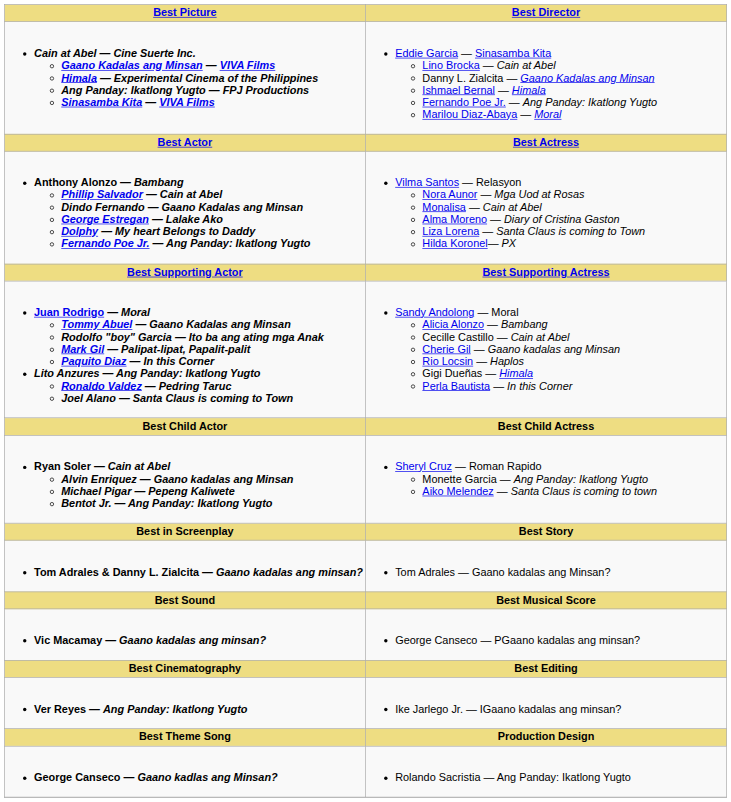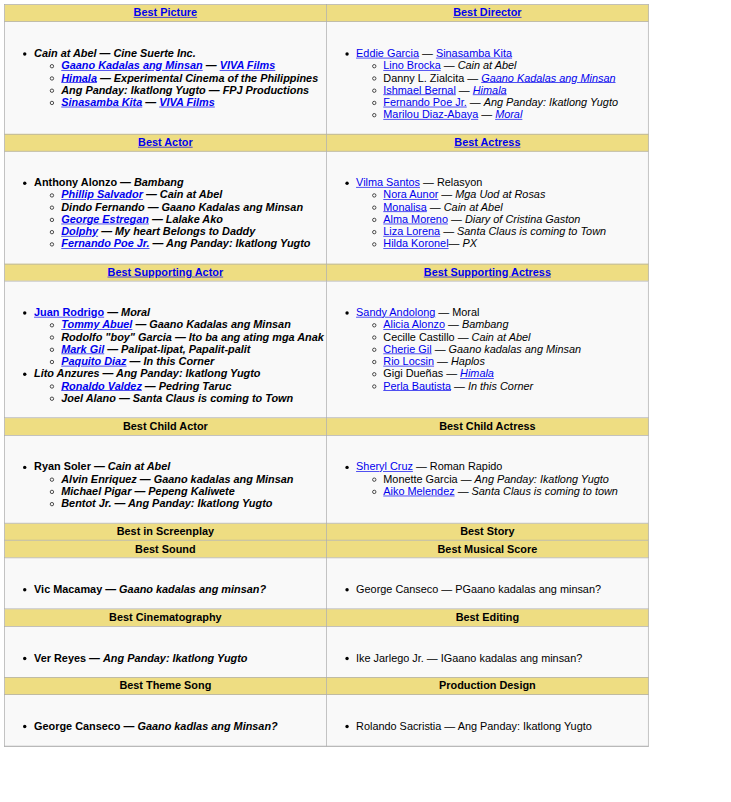- row: Tom Adrales & Danny L. Zialcita — Gaano kadalas ang minsan? | Tom Adrales — Gaano kadalas ang Minsan?
